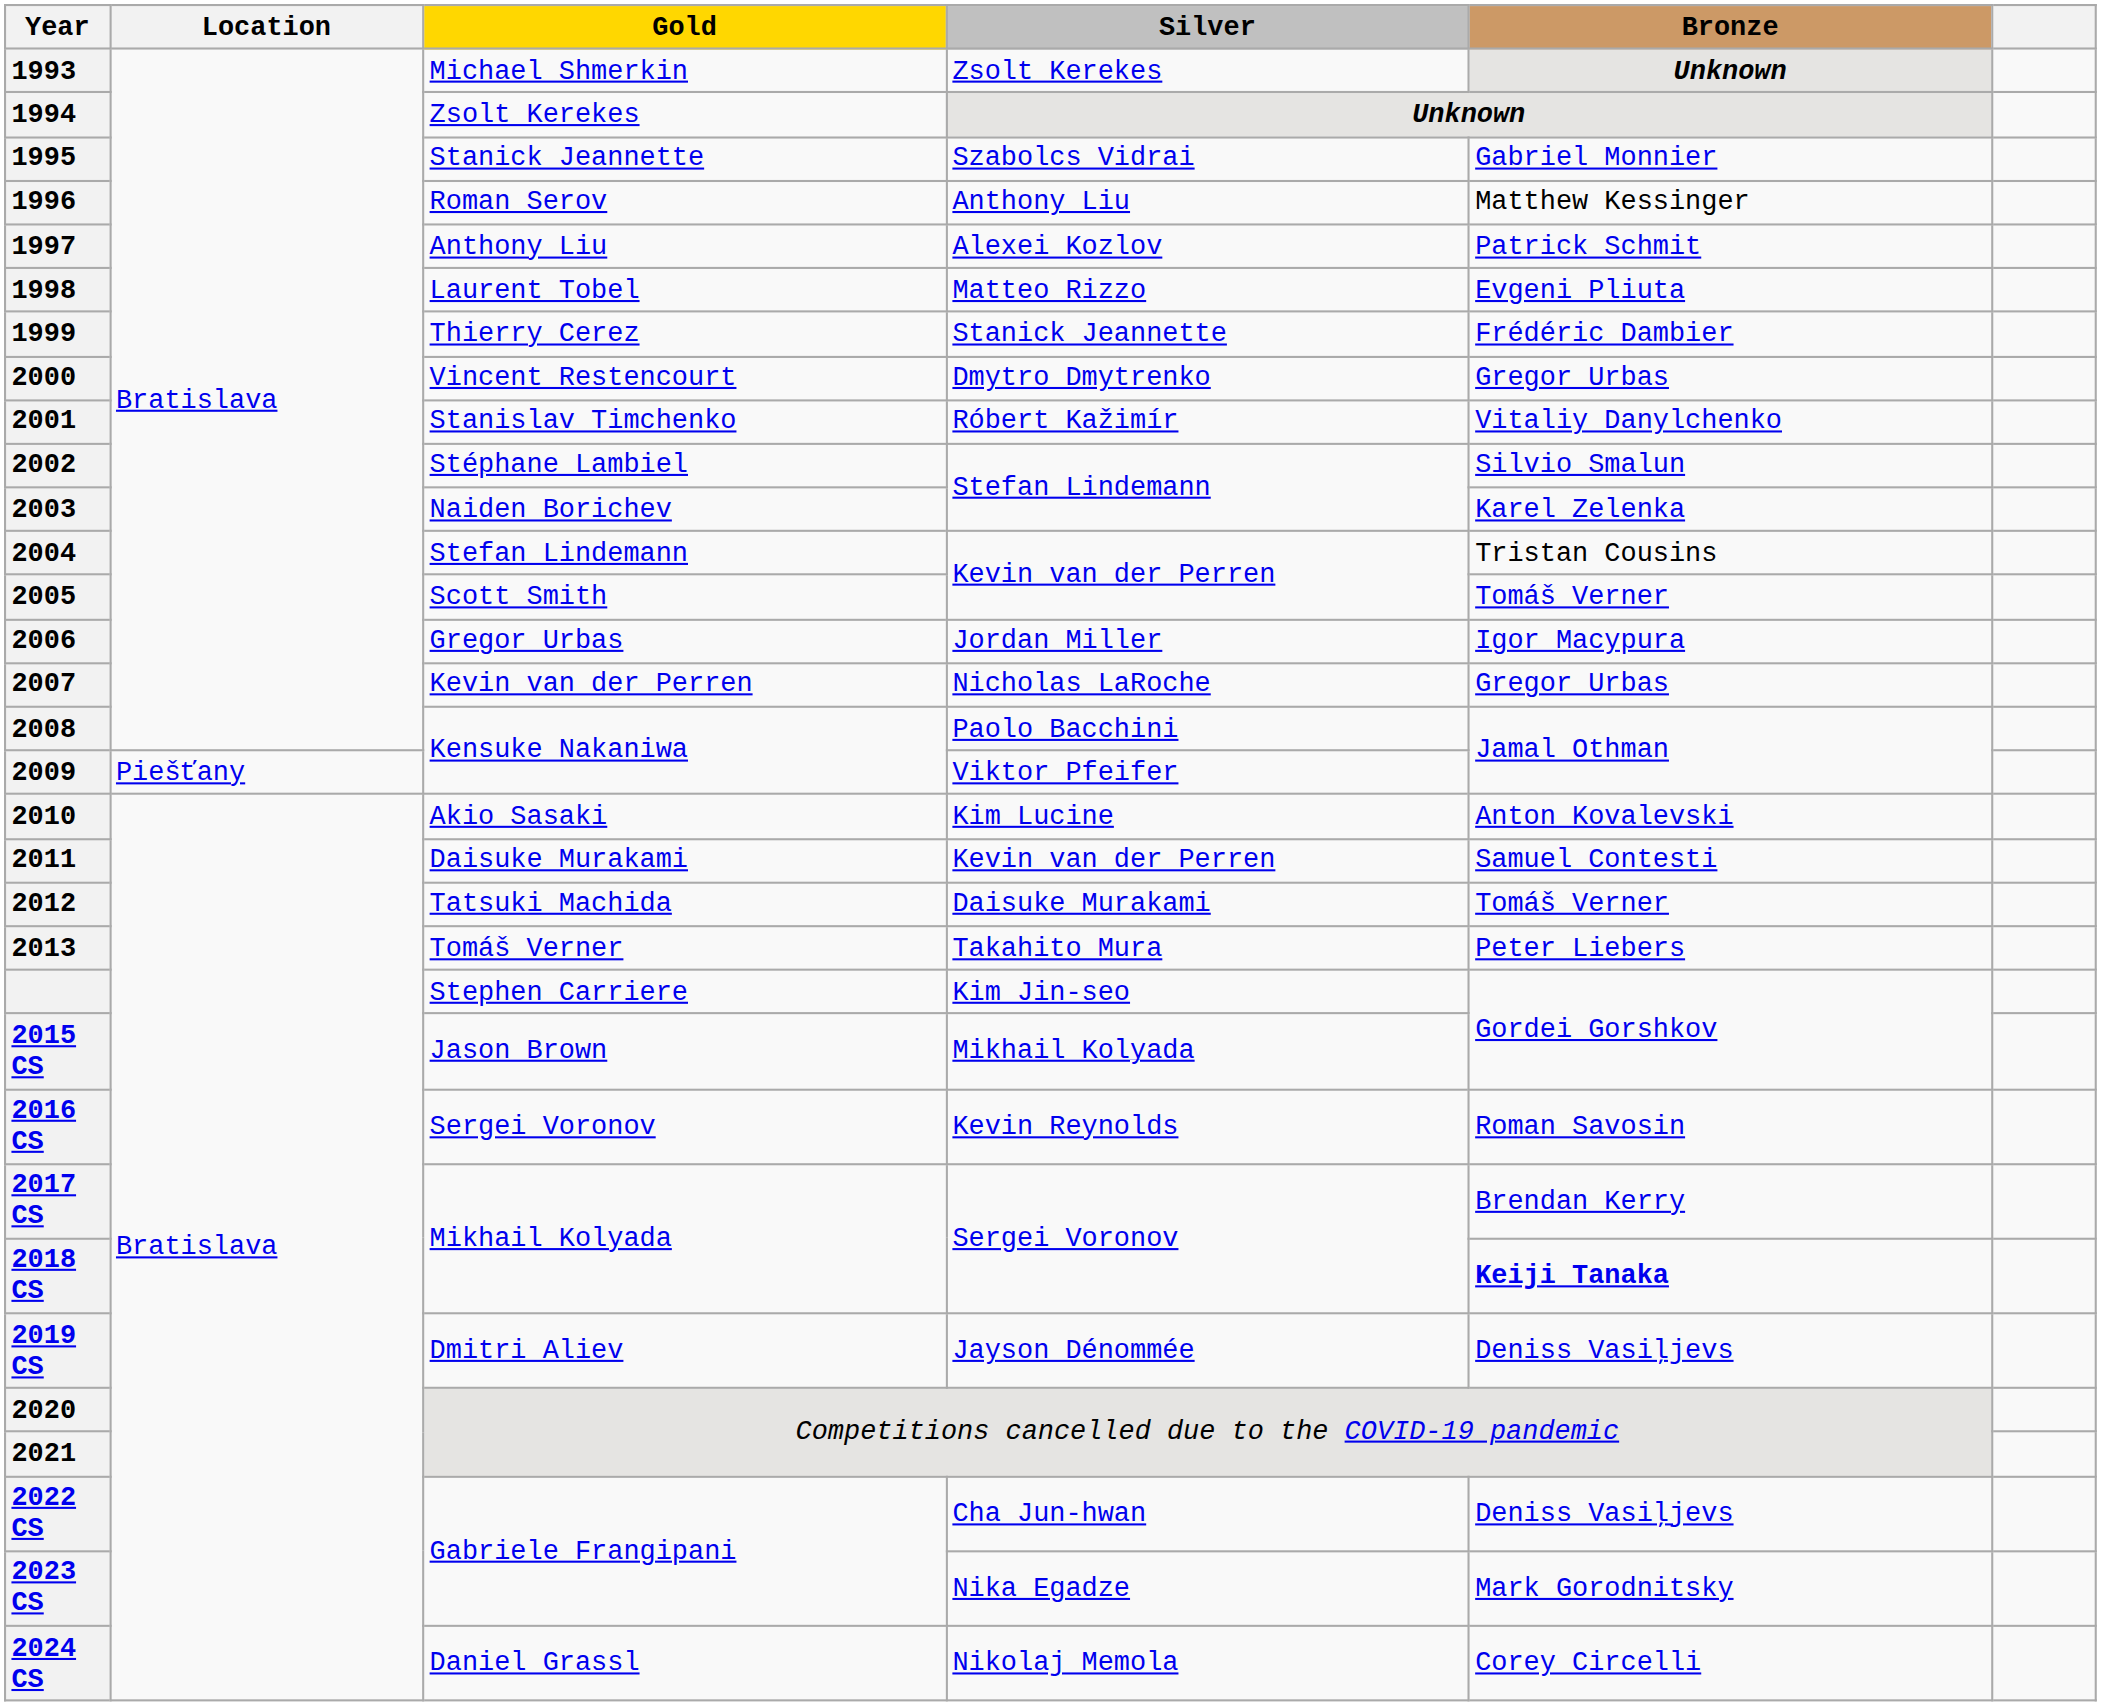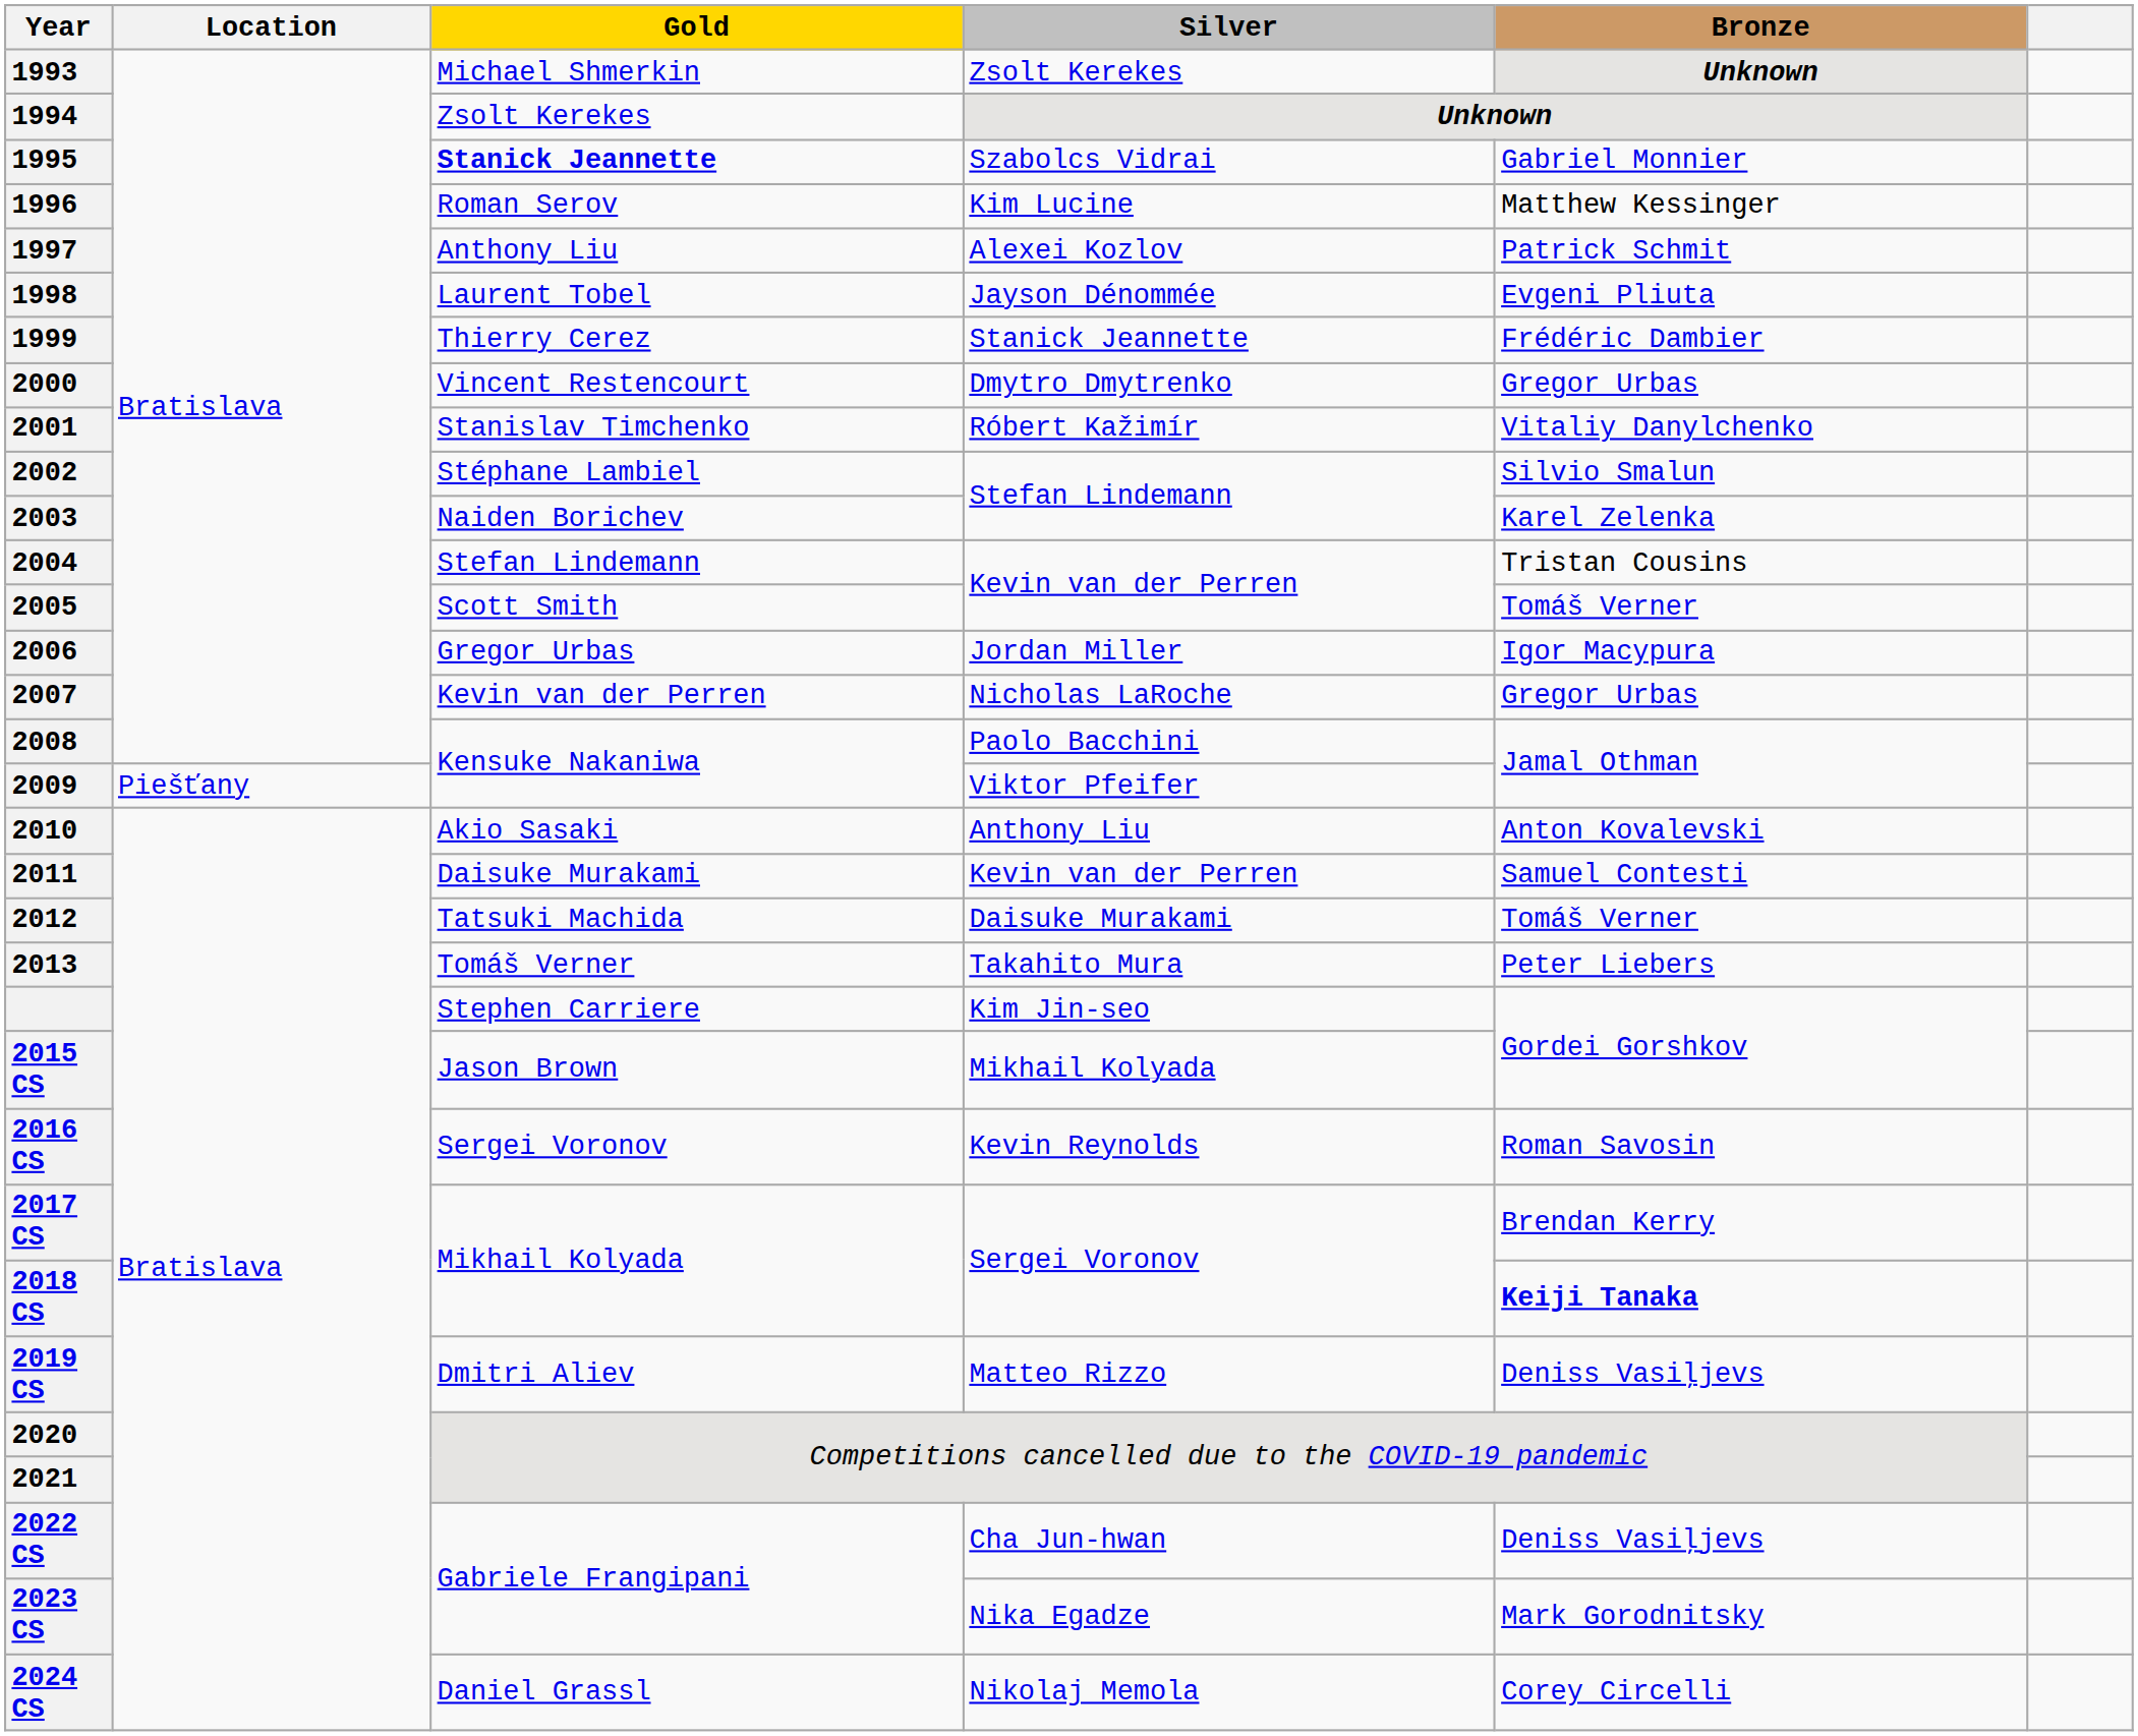1995 | Gold: normal -> bold
1996 | Silver: Anthony Liu -> Kim Lucine
1998 | Silver: Matteo Rizzo -> Jayson Dénommée
2010 | Silver: Kim Lucine -> Anthony Liu
2019 CS | Silver: Jayson Dénommée -> Matteo Rizzo
